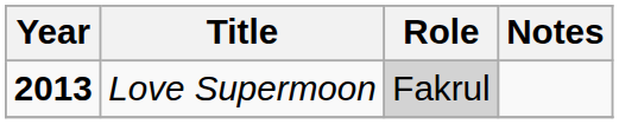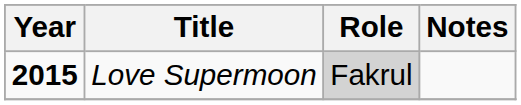Love Supermoon | Year: 2013 -> 2015
